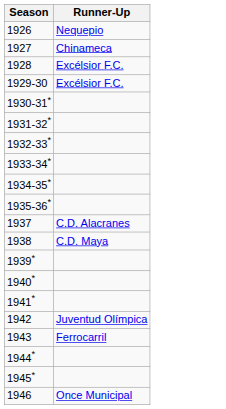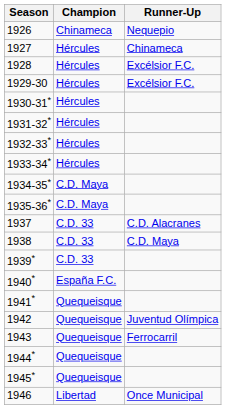+ column: Champion | Chinameca | Hércules | Hércules | Hércules | Hércules | Hércules | Hércules | Hércules | C.D. Maya | C.D. Maya | C.D. 33 | C.D. 33 | C.D. 33 | España F.C. | Quequeisque | Quequeisque | Quequeisque | Quequeisque | Quequeisque | Libertad
